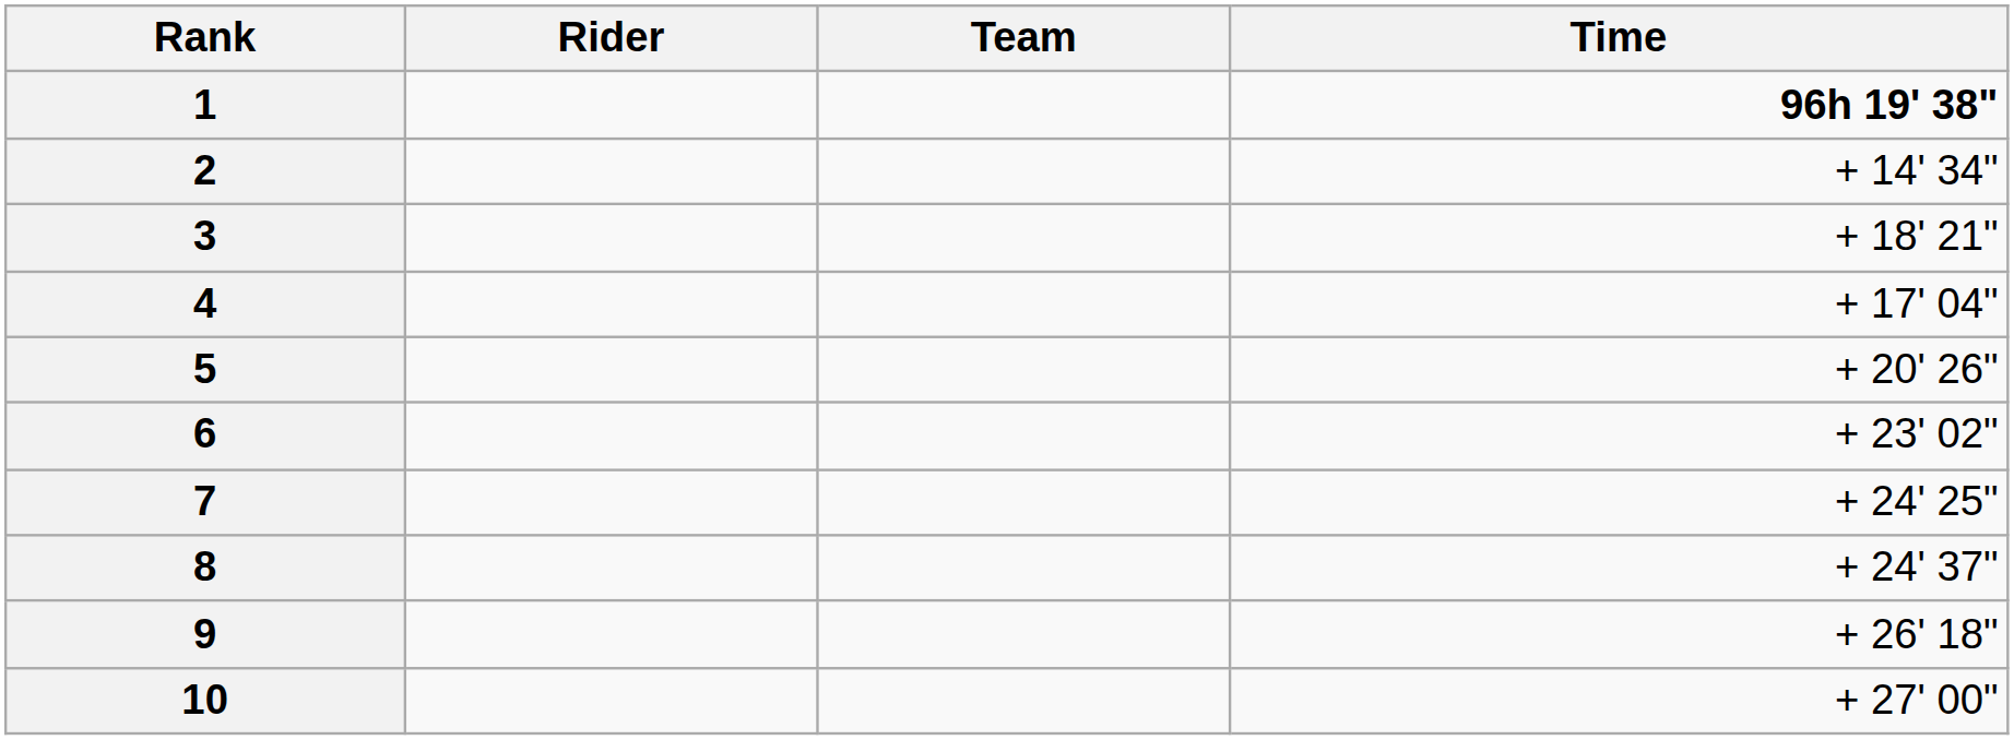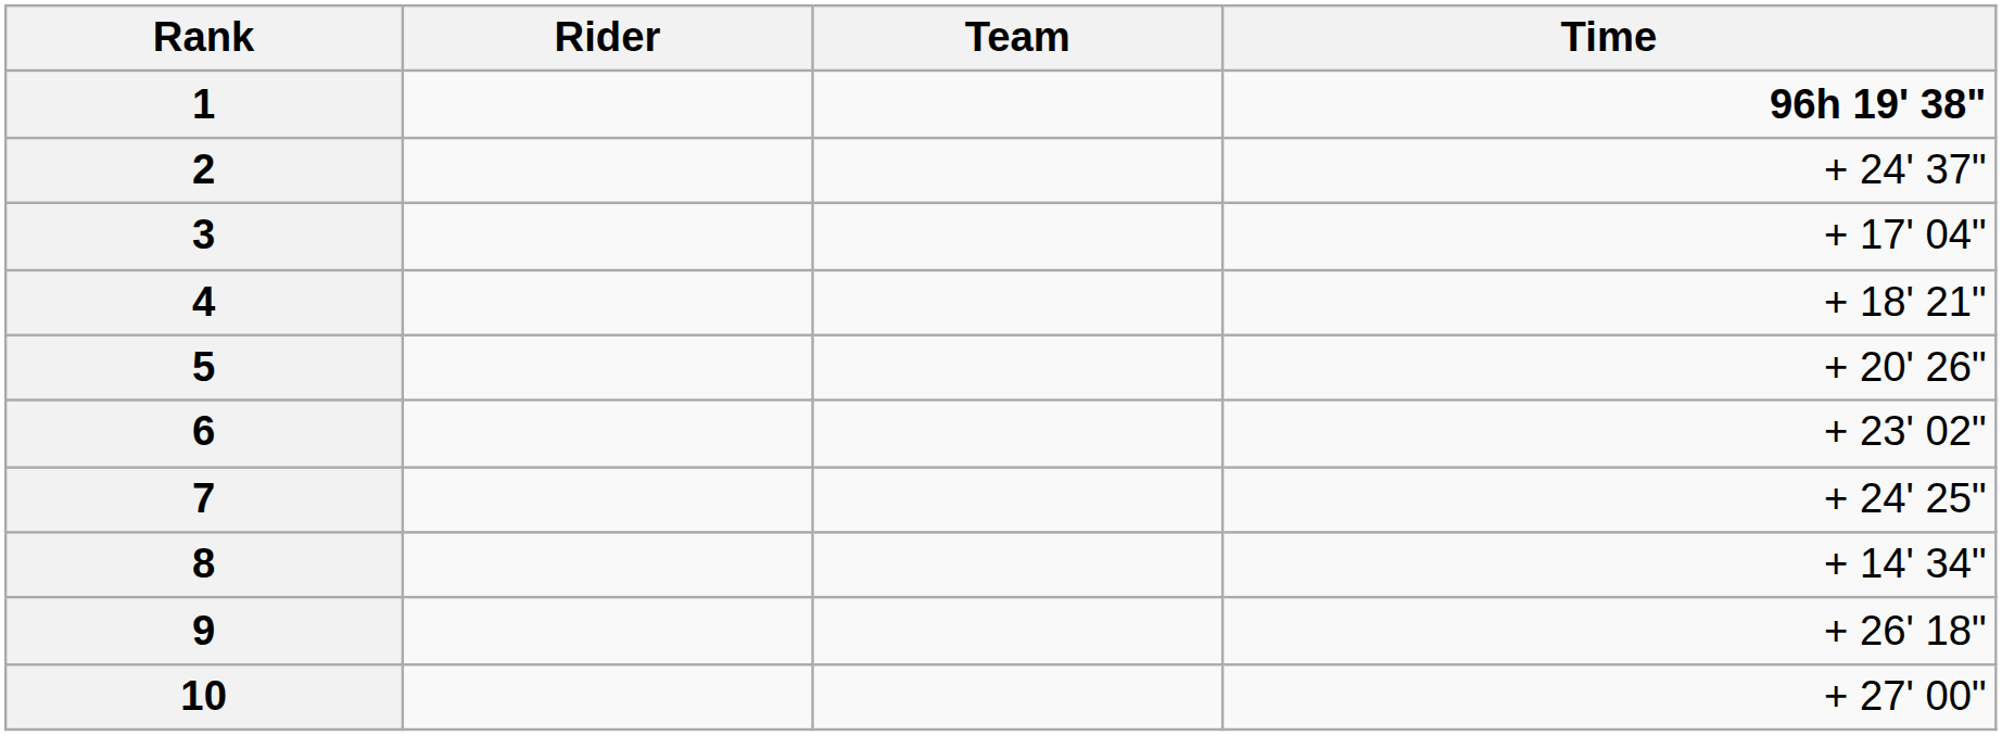2 | Time: + 14' 34" -> + 24' 37"
3 | Time: + 18' 21" -> + 17' 04"
4 | Time: + 17' 04" -> + 18' 21"
8 | Time: + 24' 37" -> + 14' 34"
